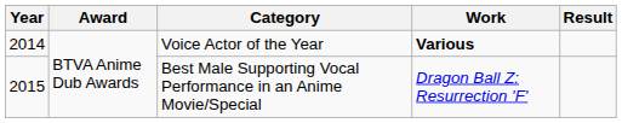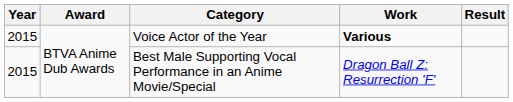Voice Actor of the Year | Year: 2014 -> 2015
